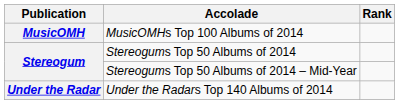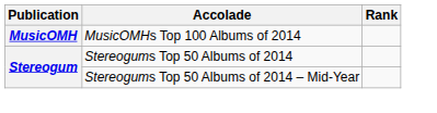- row: Under the Radar | Under the Radars Top 140 Albums of 2014
